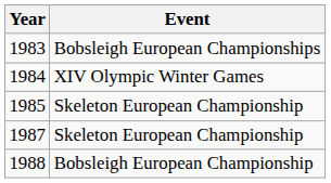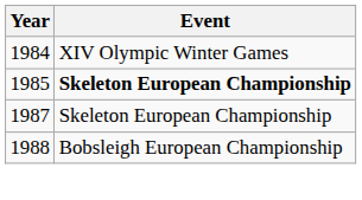- row: 1983 | Bobsleigh European Championships
1985 | Event: normal -> bold
